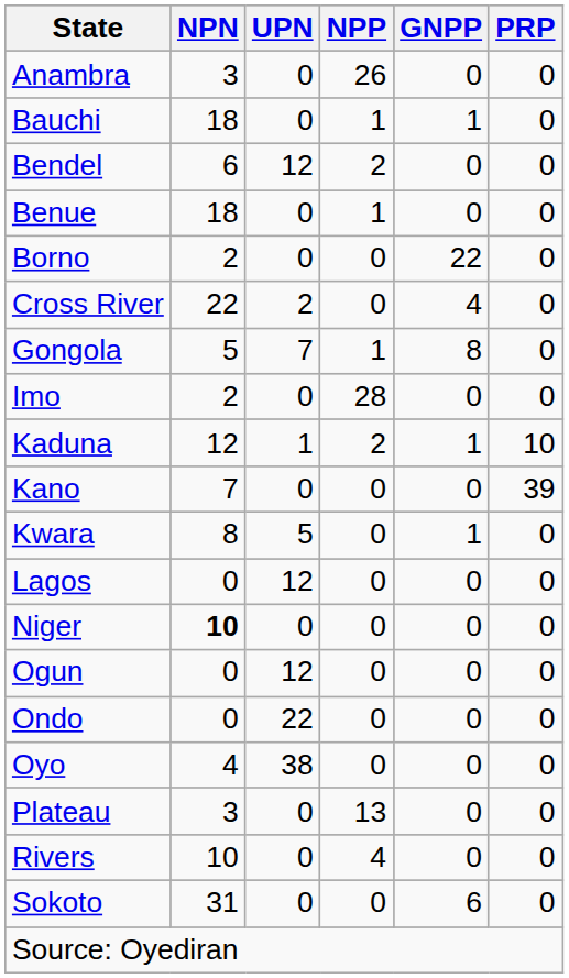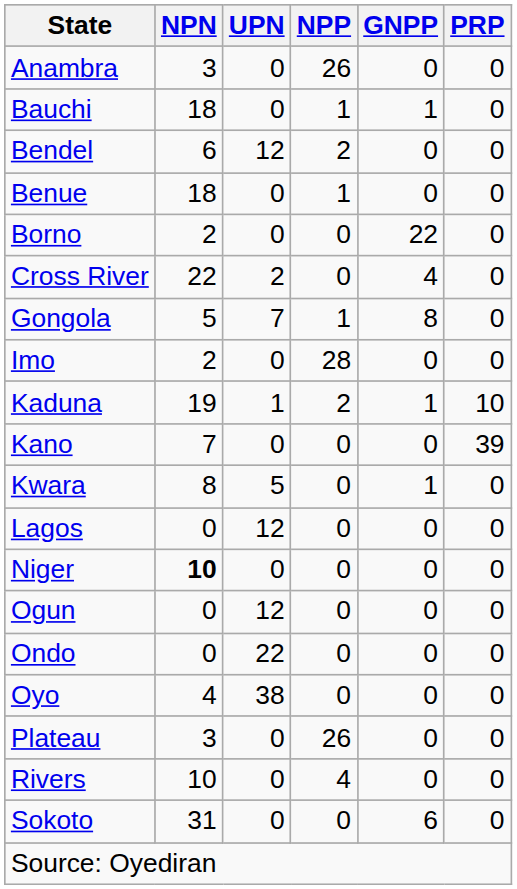Kaduna | NPN: 12 -> 19
Plateau | NPP: 13 -> 26
